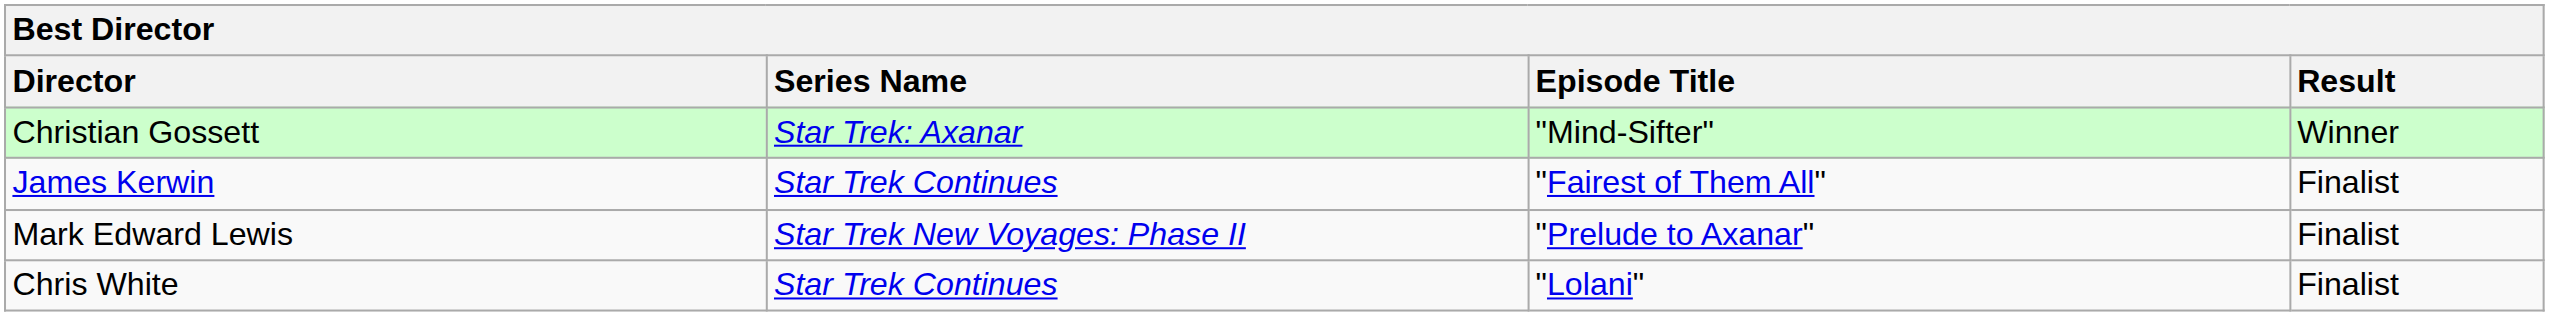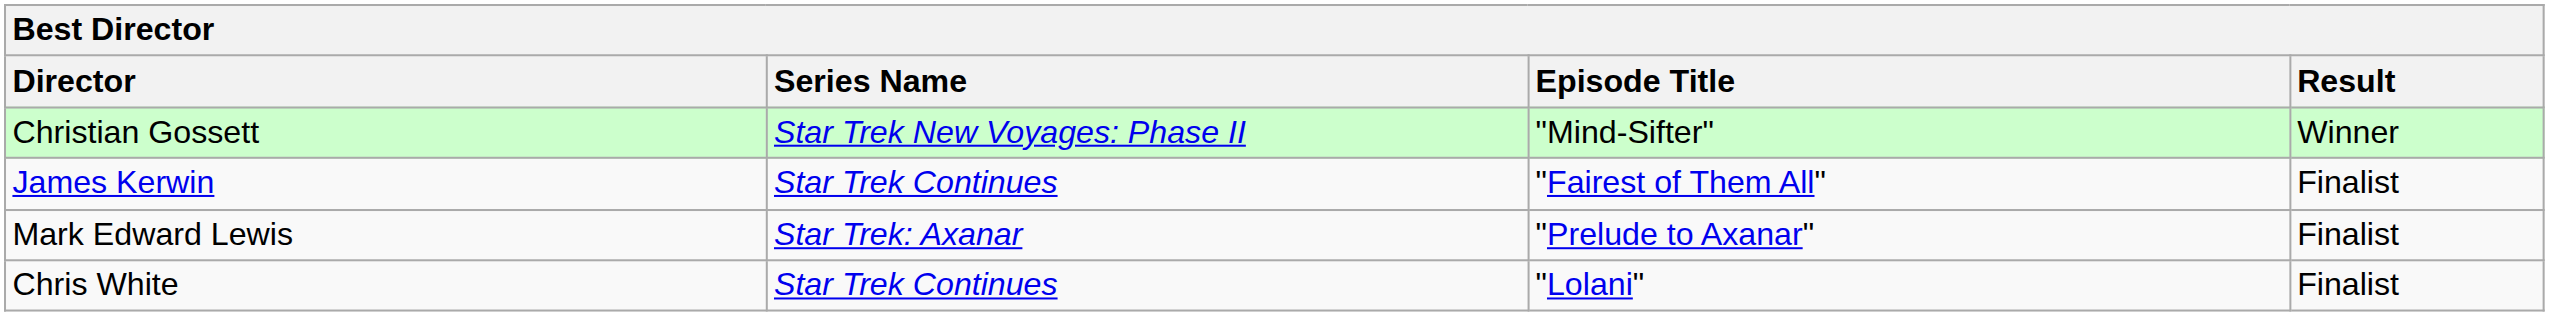Christian Gossett | Series Name: Star Trek: Axanar -> Star Trek New Voyages: Phase II
Mark Edward Lewis | Series Name: Star Trek New Voyages: Phase II -> Star Trek: Axanar
